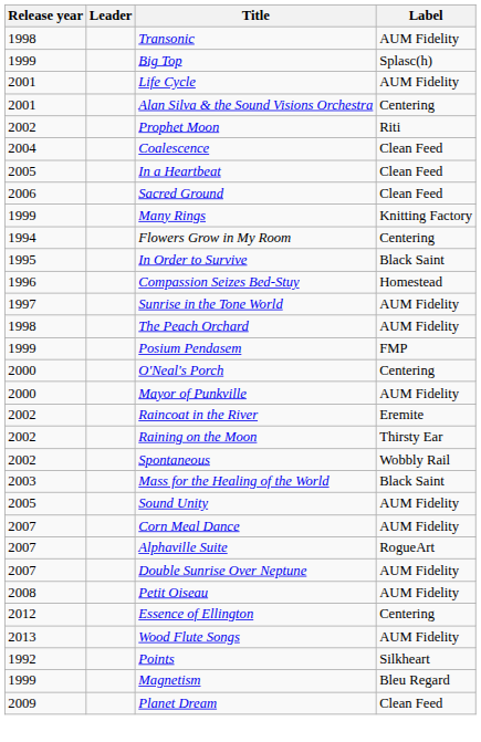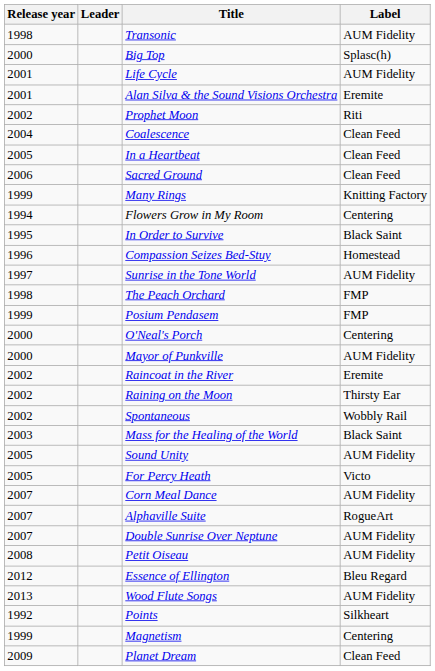Big Top | Release year: 1999 -> 2000
Alan Silva & the Sound Visions Orchestra | Label: Centering -> Eremite
The Peach Orchard | Label: AUM Fidelity -> FMP
+ row: 2005 | For Percy Heath | Victo
Essence of Ellington | Label: Centering -> Bleu Regard
Magnetism | Label: Bleu Regard -> Centering
